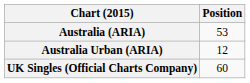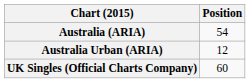Australia (ARIA) | Position: 53 -> 54
